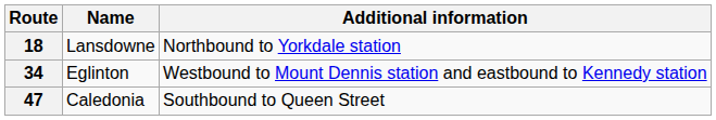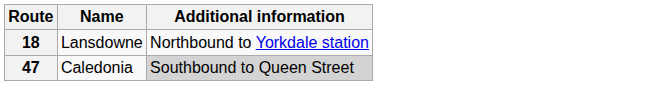- row: 34 | Eglinton | Westbound to Mount Dennis station and eastbound to Kennedy station
47 | Additional information: no background -> lightgrey background
